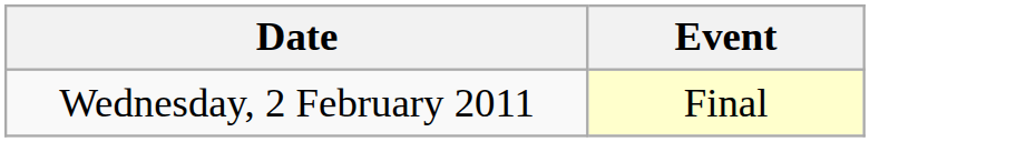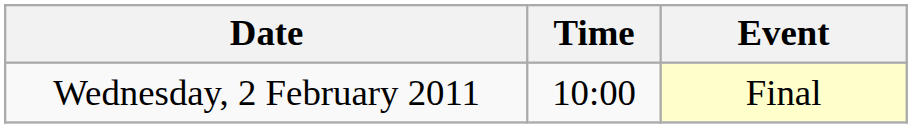+ column: Time | 10:00
